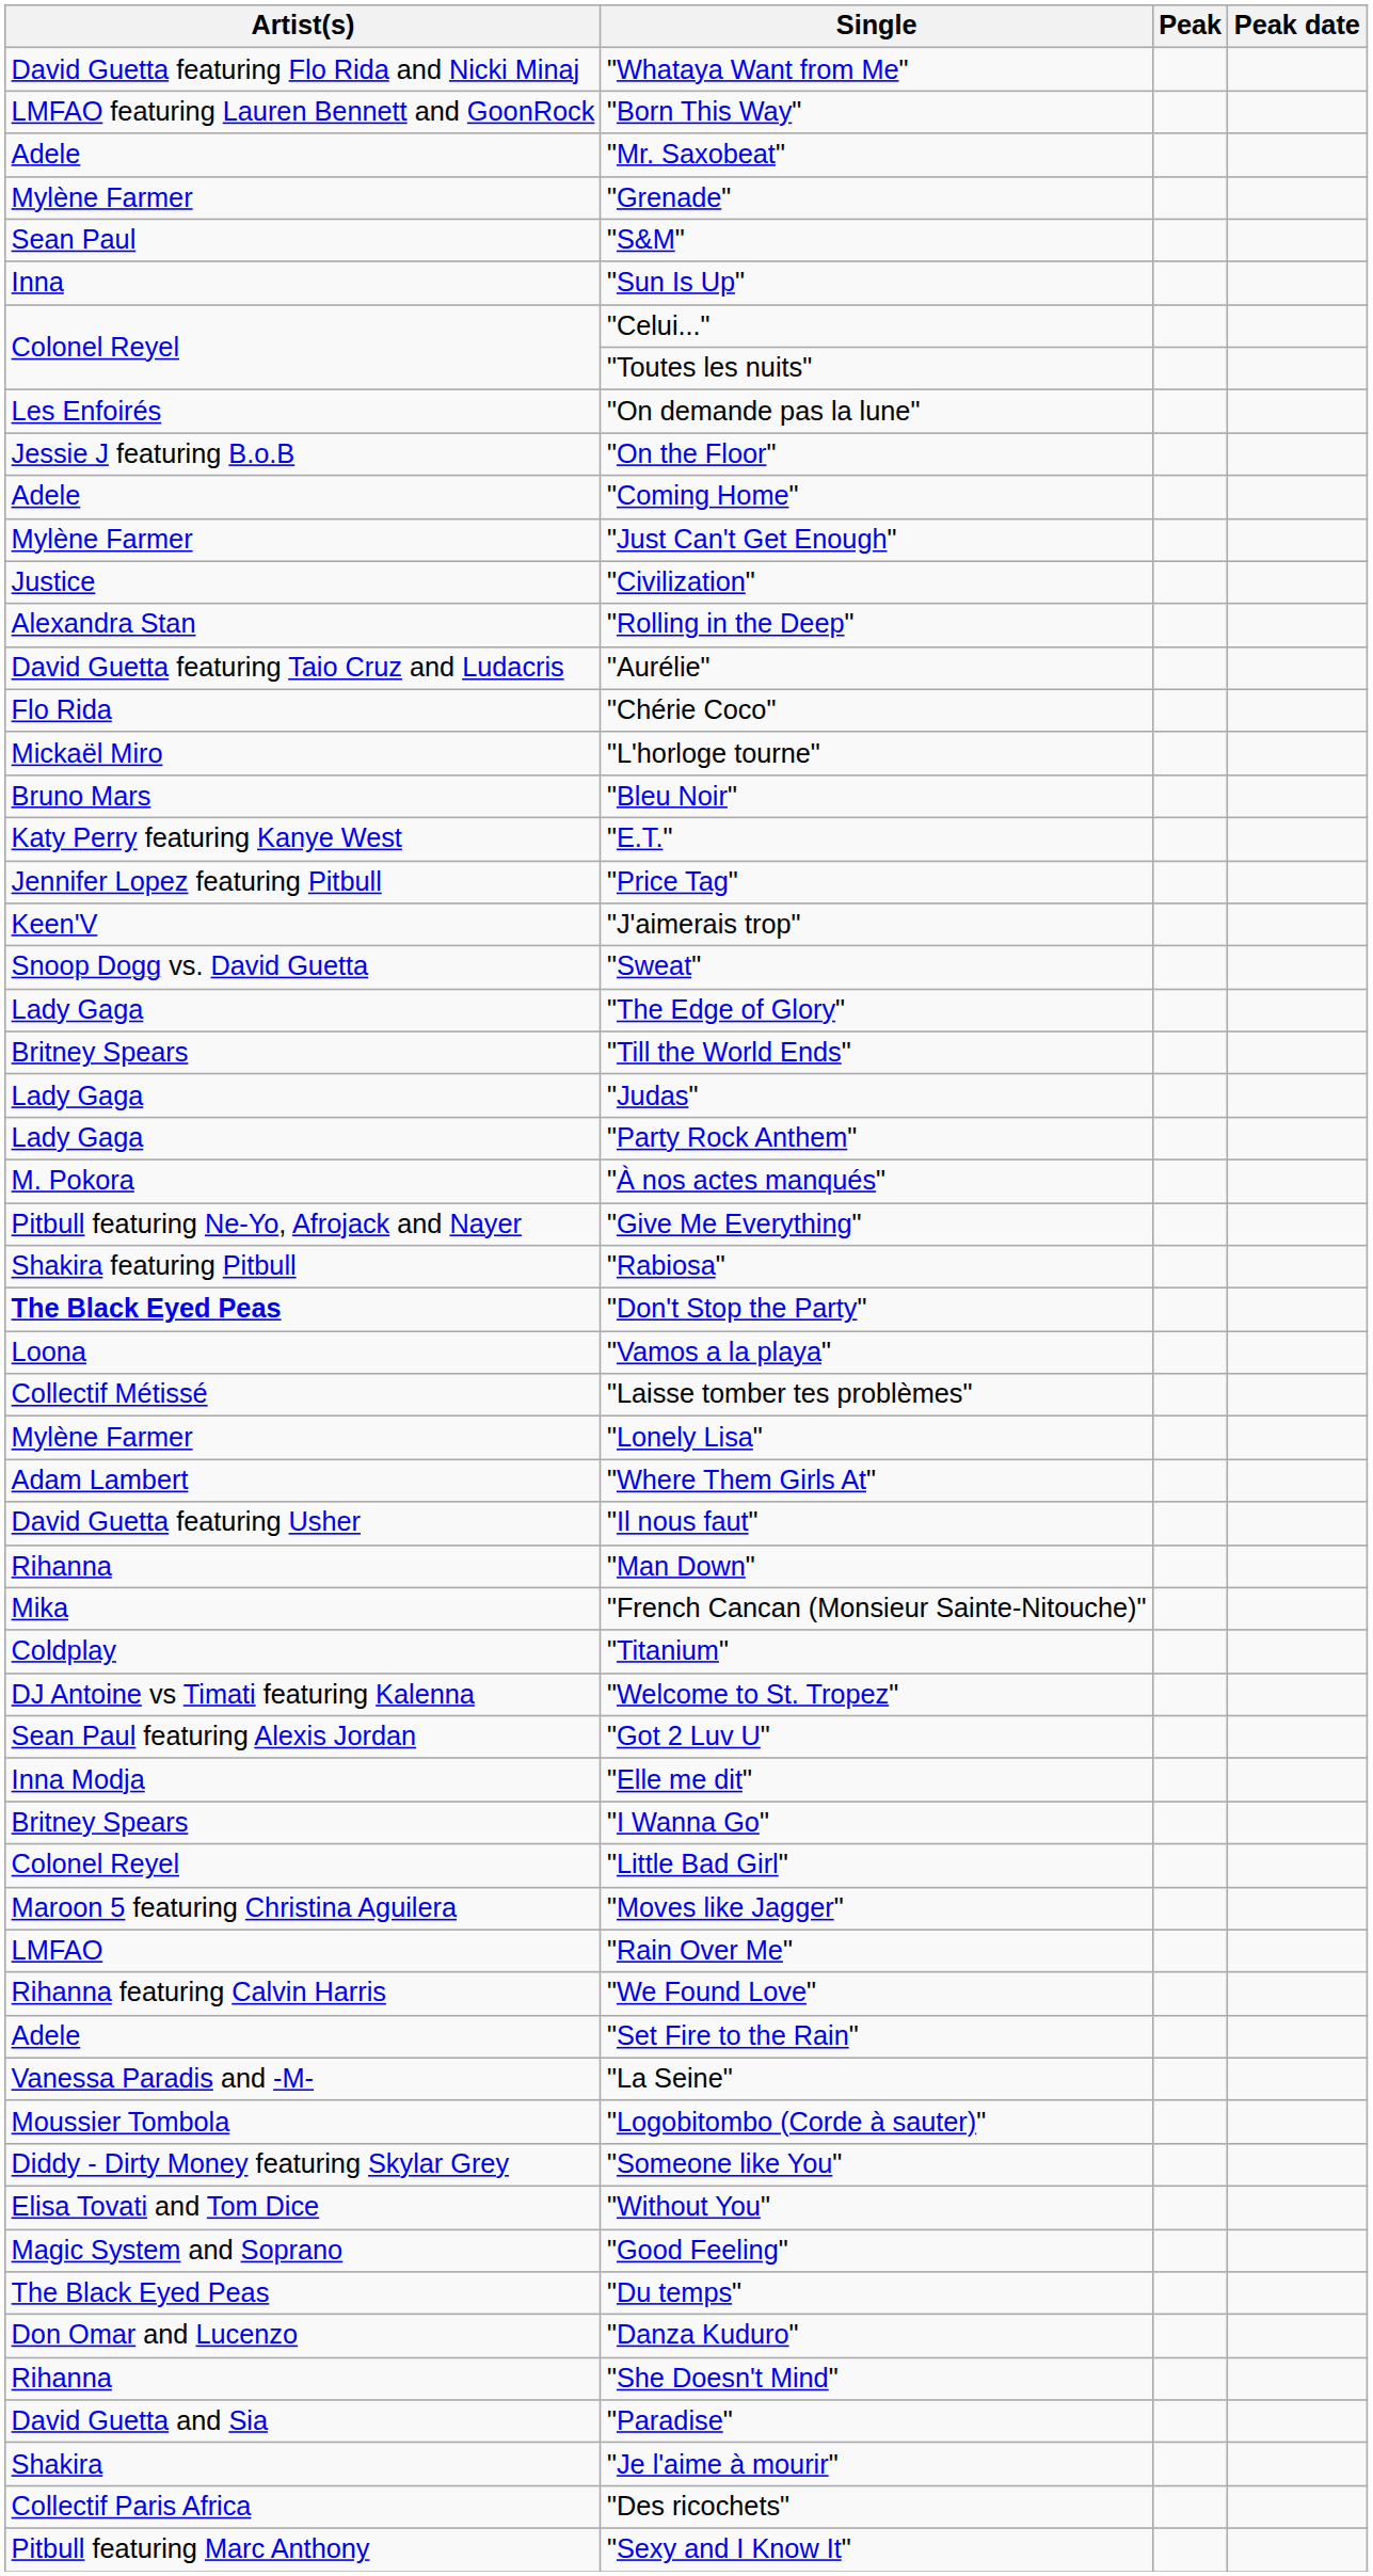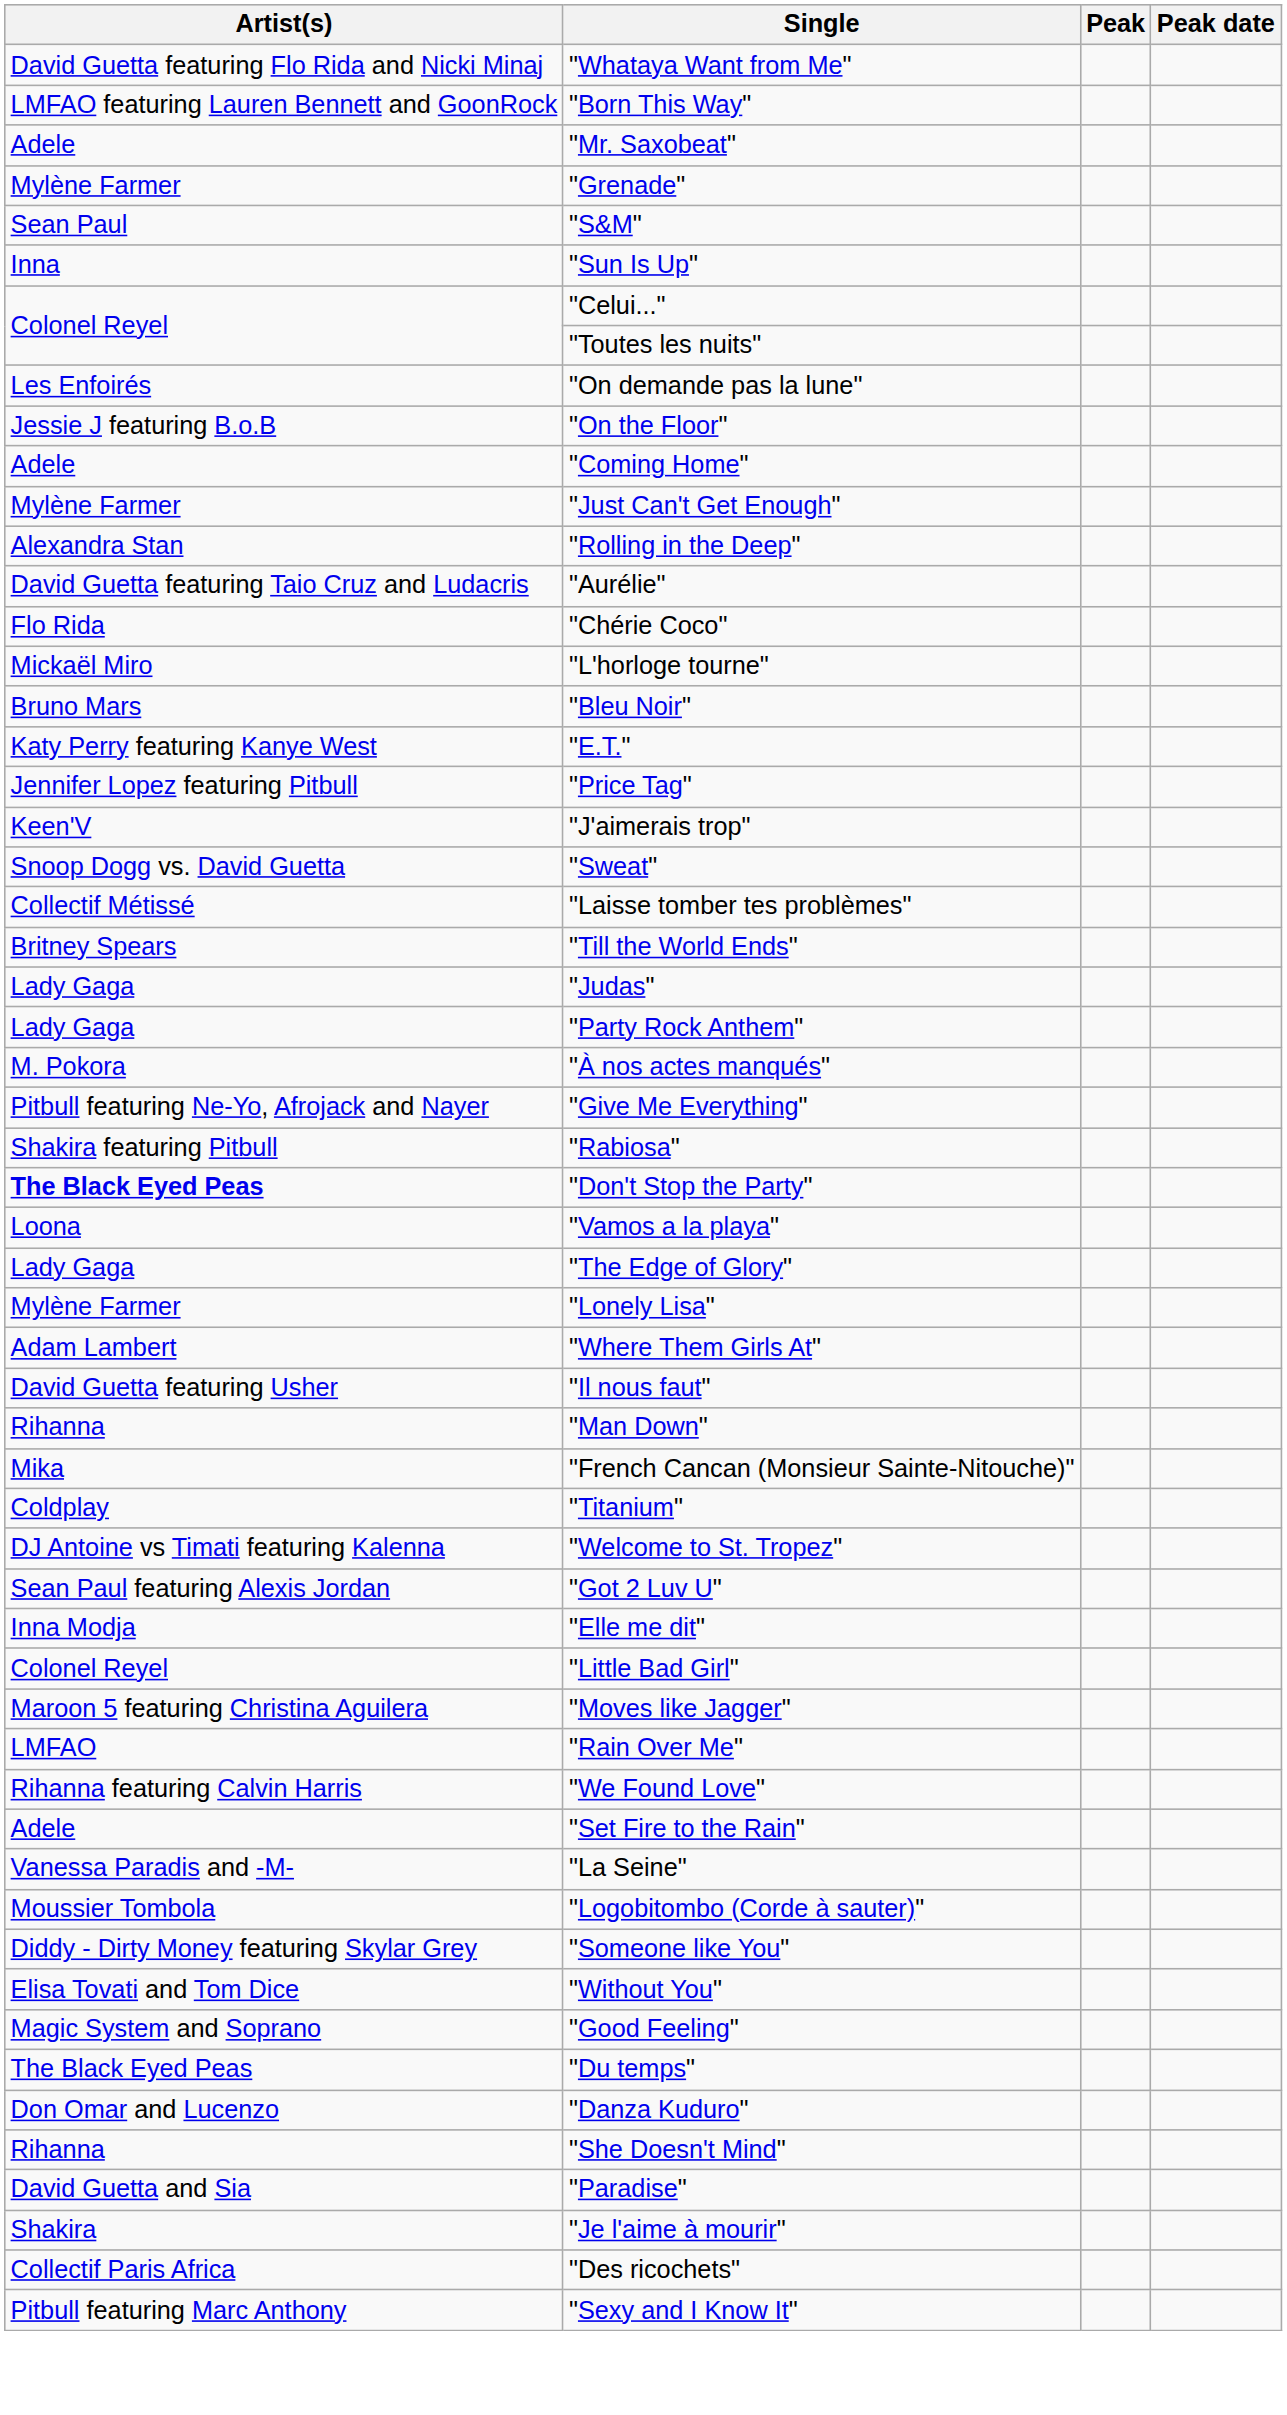- row: Justice | "Civilization"
rows swapped: "The Edge of Glory" <-> "Laisse tomber tes problèmes"
- row: Britney Spears | "I Wanna Go"
